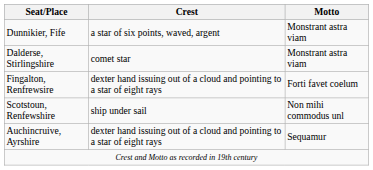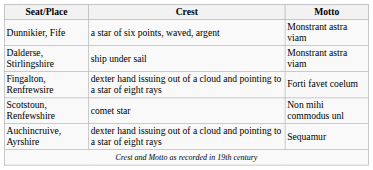Dalderse, Stirlingshire | Crest: comet star -> ship under sail
Scotstoun, Renfewshire | Crest: ship under sail -> comet star
